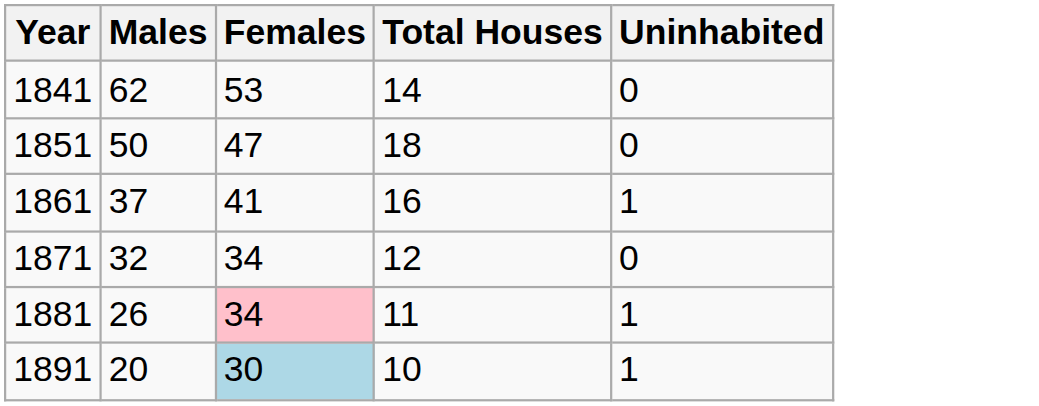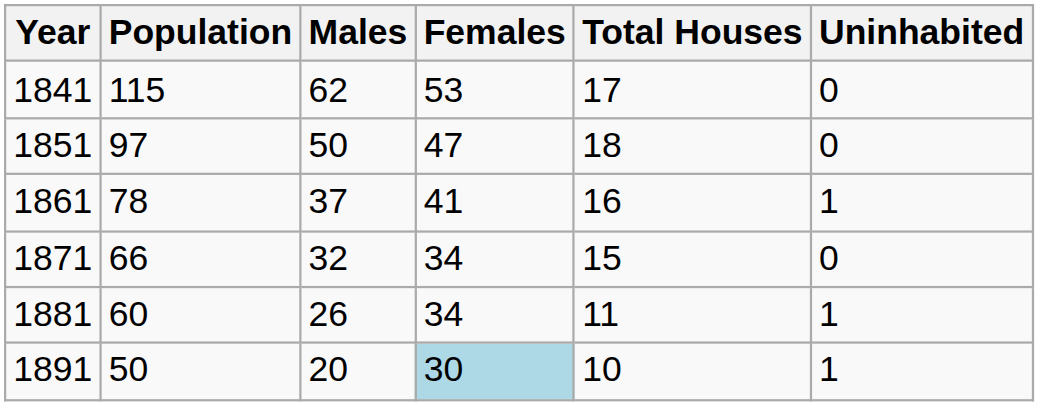+ column: Population | 115 | 97 | 78 | 66 | 60 | 50
1841 | Total Houses: 14 -> 17
1871 | Total Houses: 12 -> 15
1881 | Females: pink background -> no background
